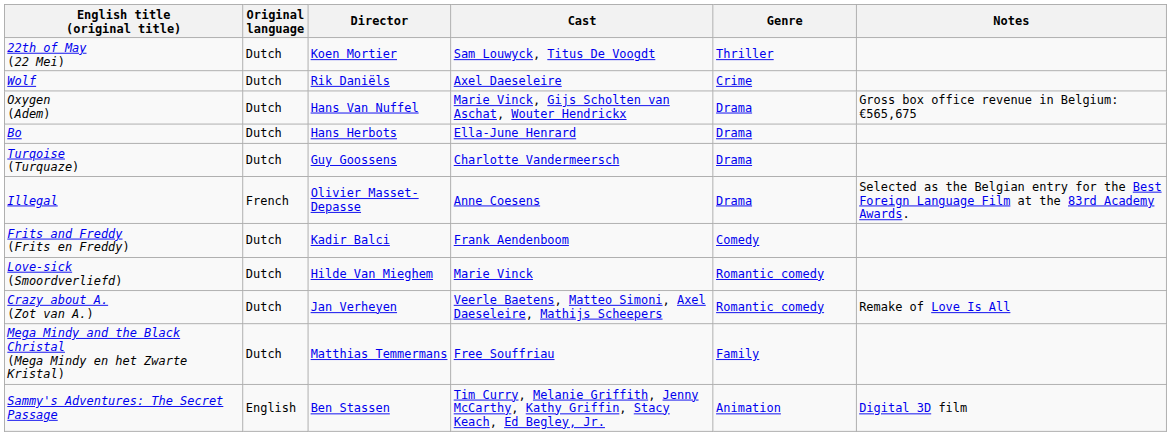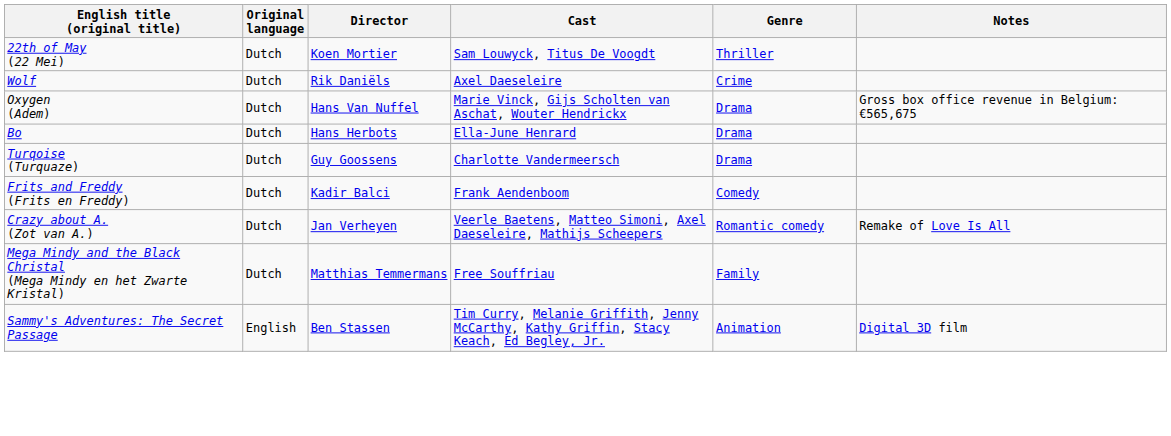- row: Illegal | French | Olivier Masset-Depasse | Anne Coesens | Drama | Selected as the Belgian entry for the Best Foreign Language Film at the 83rd Academy Awards.
- row: Love-sick (Smoordverliefd) | Dutch | Hilde Van Mieghem | Marie Vinck | Romantic comedy
